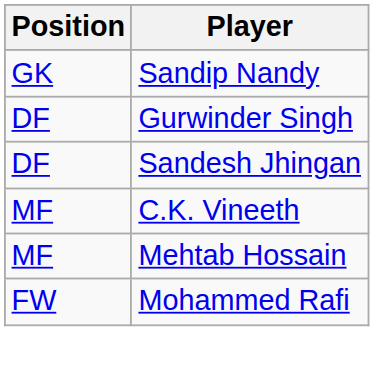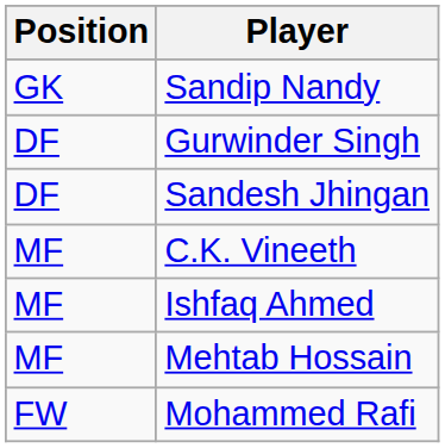+ row: MF | Ishfaq Ahmed
